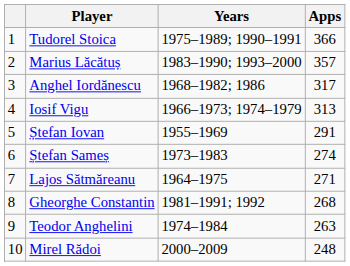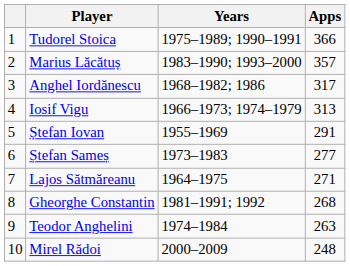Ștefan Sameș | Apps: 274 -> 277
